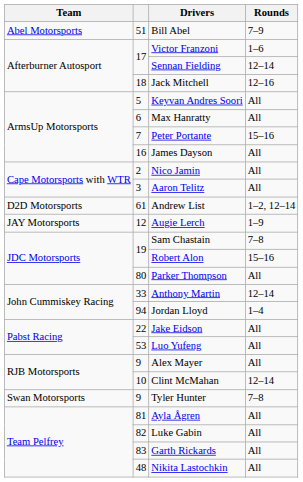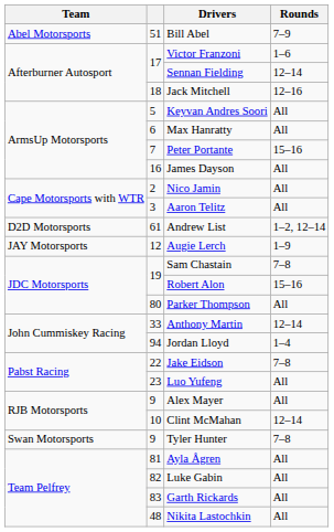Jake Eidson | Rounds: All -> 7–8
Luo Yufeng | column 2: 53 -> 23
